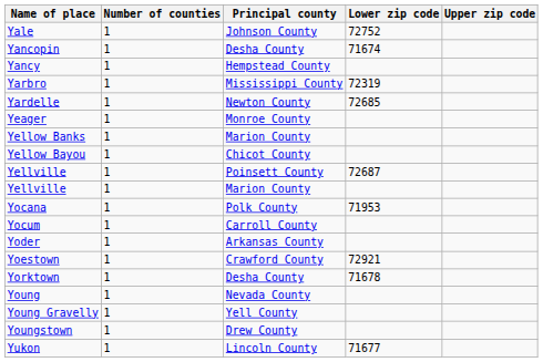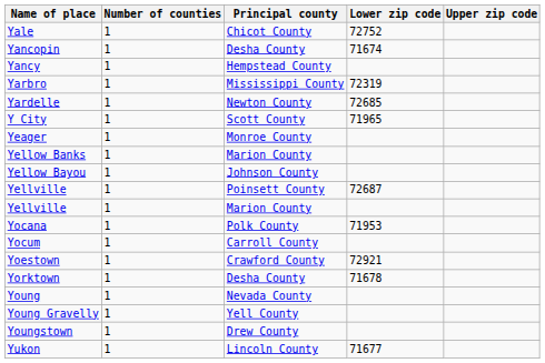Yale | Principal county: Johnson County -> Chicot County
+ row: Y City | 1 | Scott County | 71965
Yellow Bayou | Principal county: Chicot County -> Johnson County
- row: Yoder | 1 | Arkansas County
